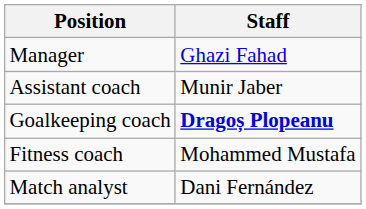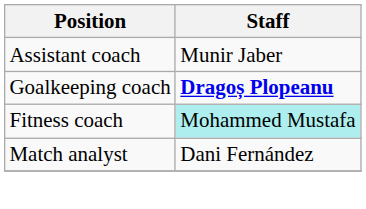- row: Manager | Ghazi Fahad
Fitness coach | Staff: no background -> paleturquoise background
